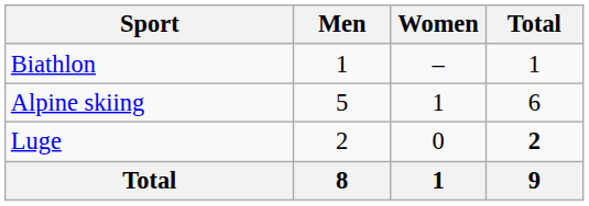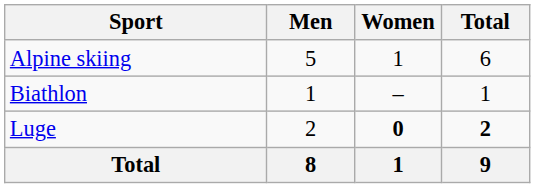rows swapped: Alpine skiing <-> Biathlon
Luge | Women: normal -> bold
